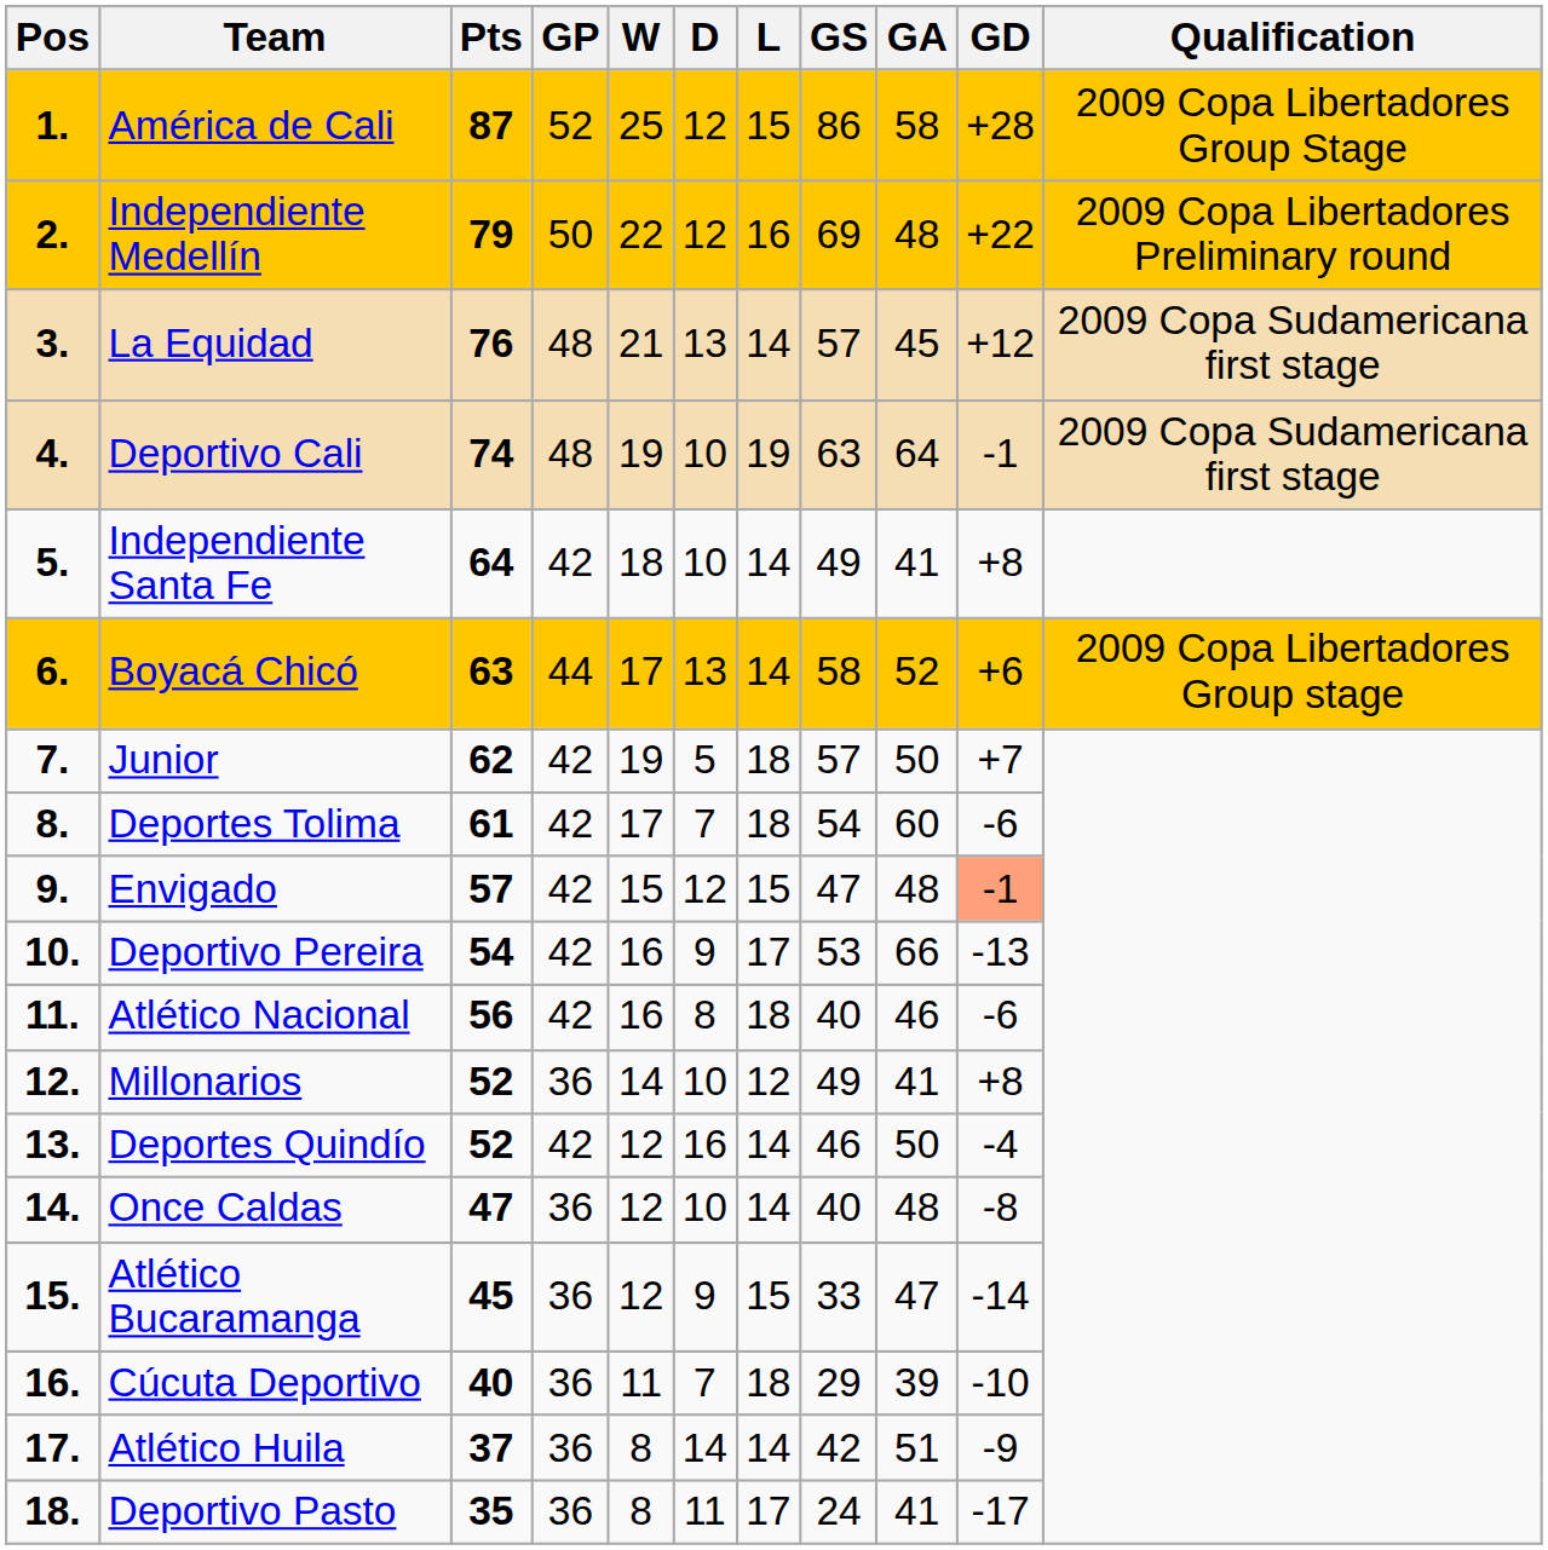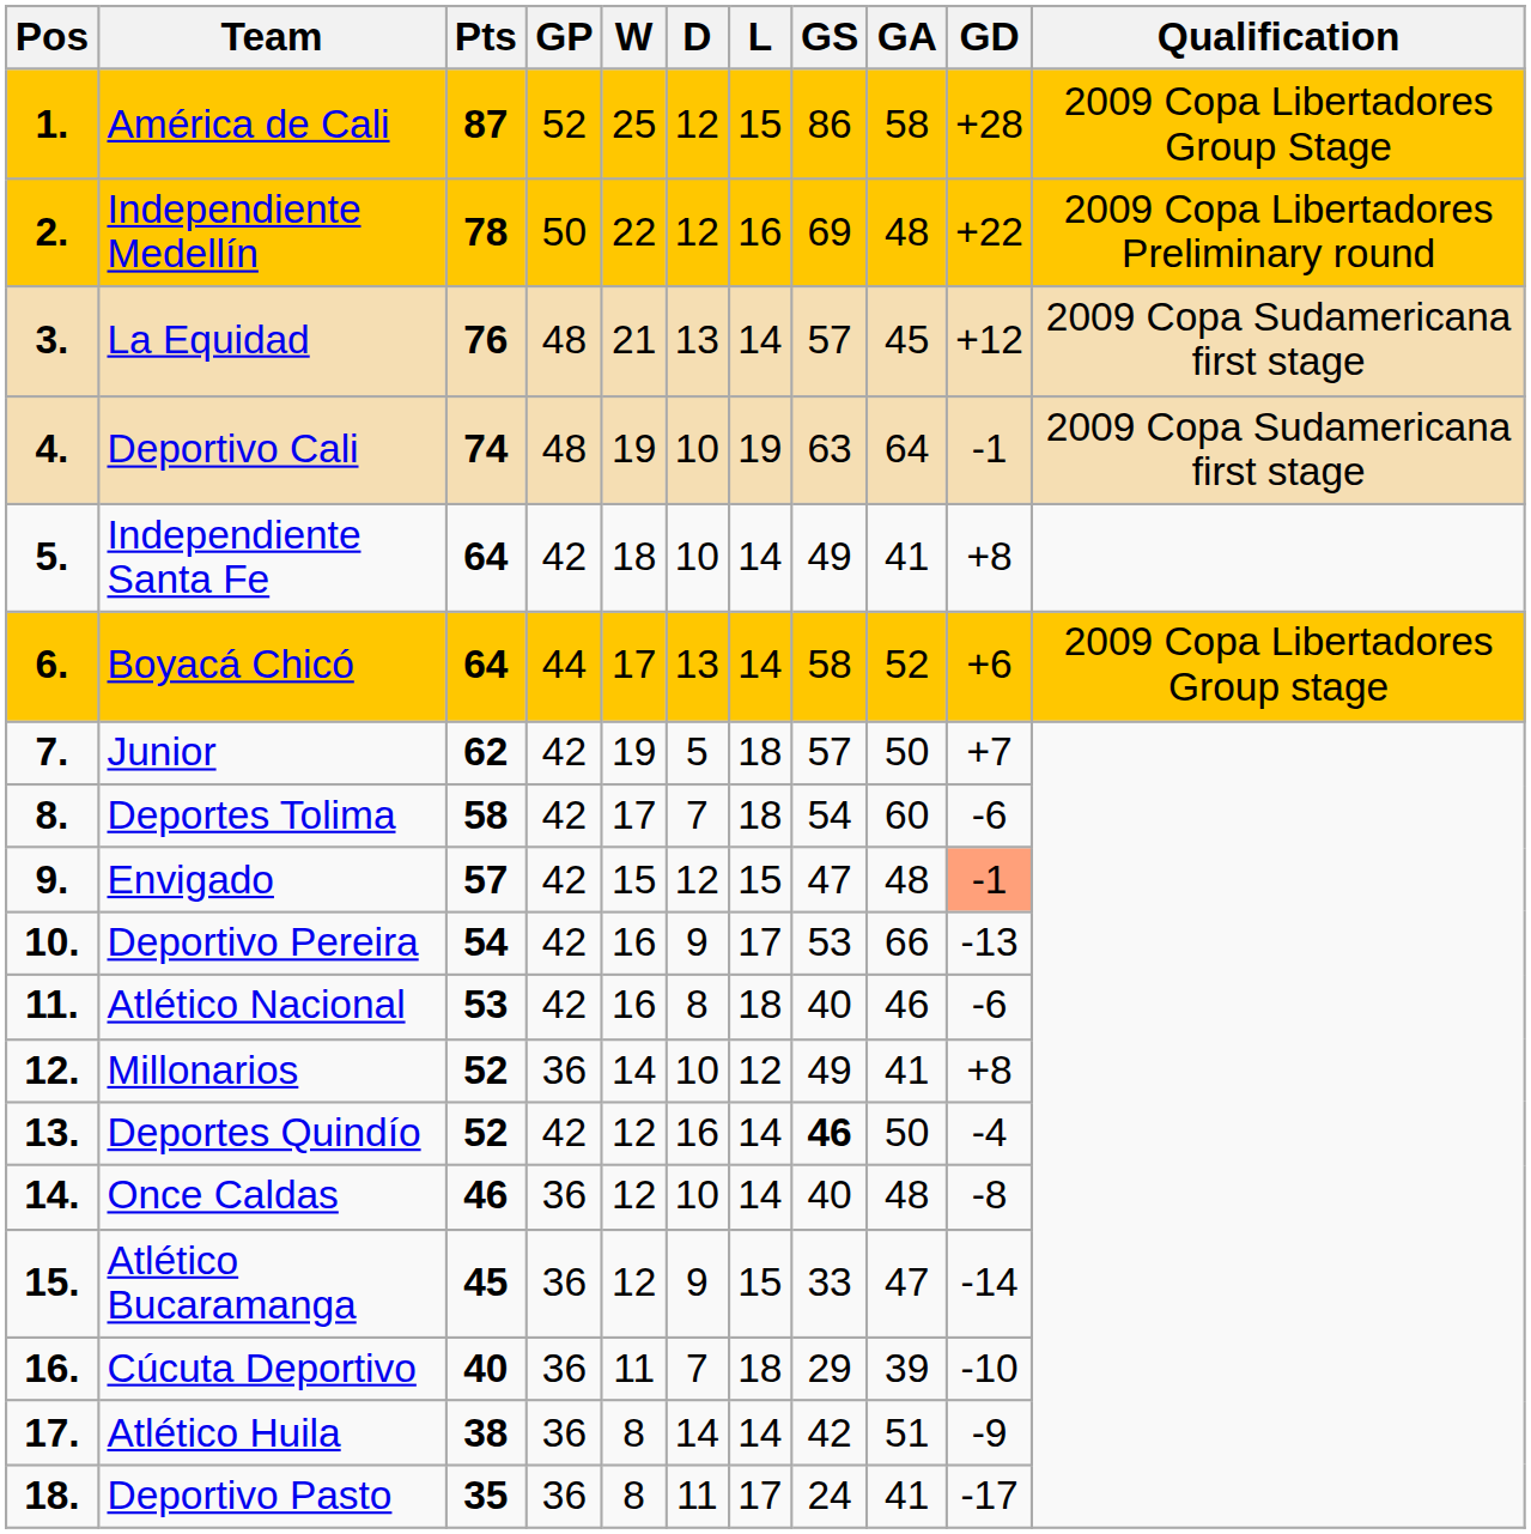Independiente Medellín | Pts: 79 -> 78
Boyacá Chicó | Pts: 63 -> 64
Deportes Tolima | Pts: 61 -> 58
Atlético Nacional | Pts: 56 -> 53
Deportes Quindío | GS: normal -> bold
Once Caldas | Pts: 47 -> 46
Atlético Huila | Pts: 37 -> 38
